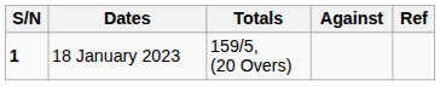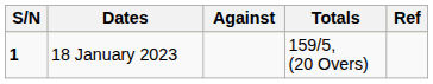columns swapped: Totals <-> Against
